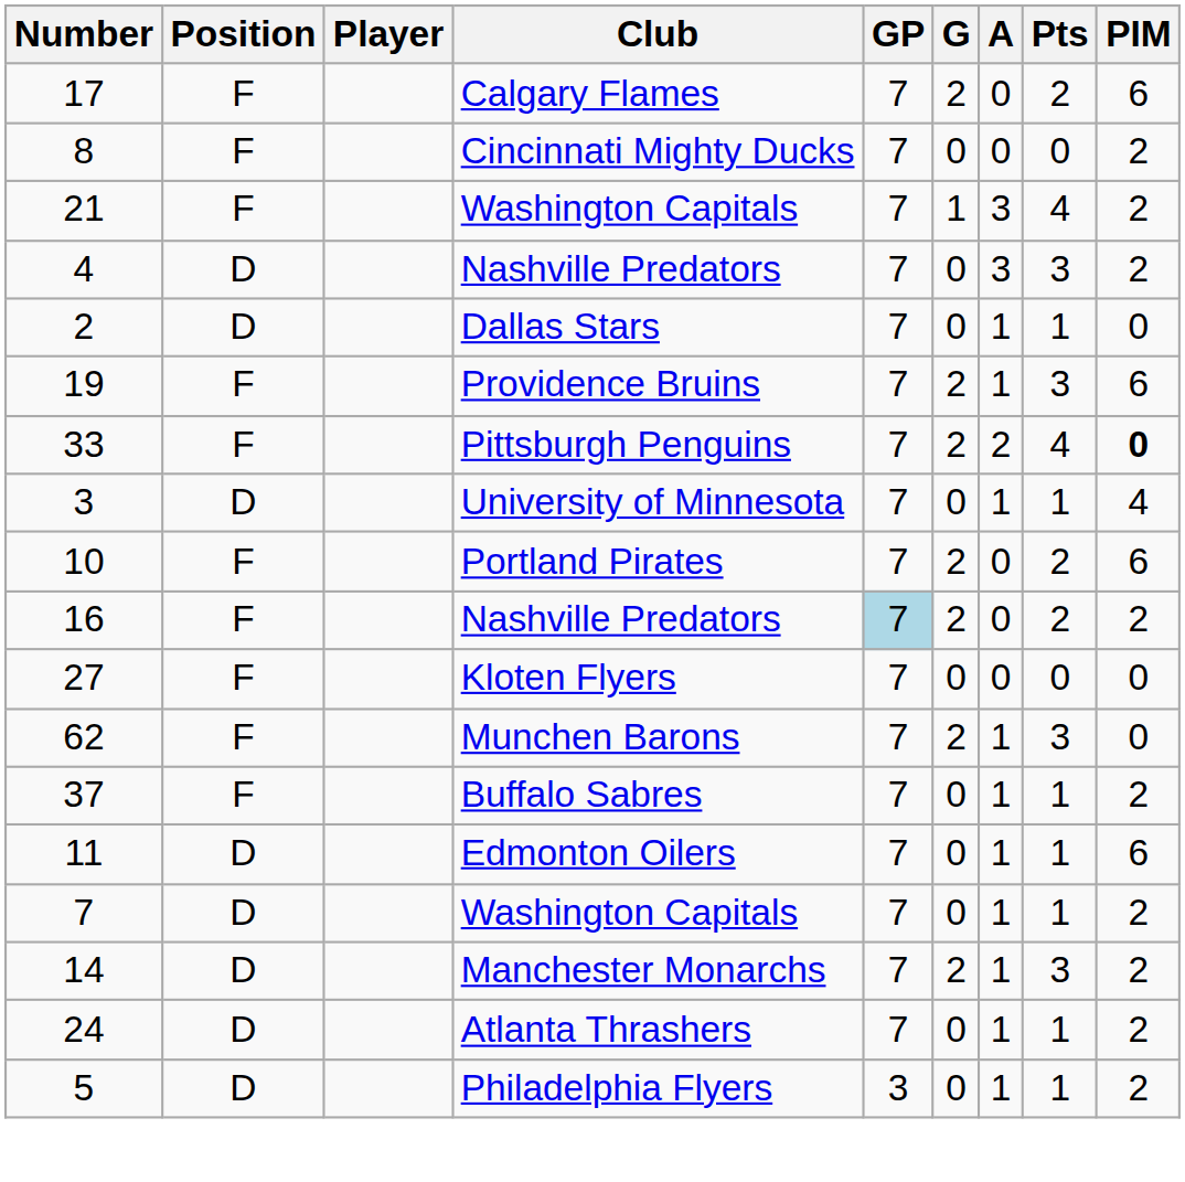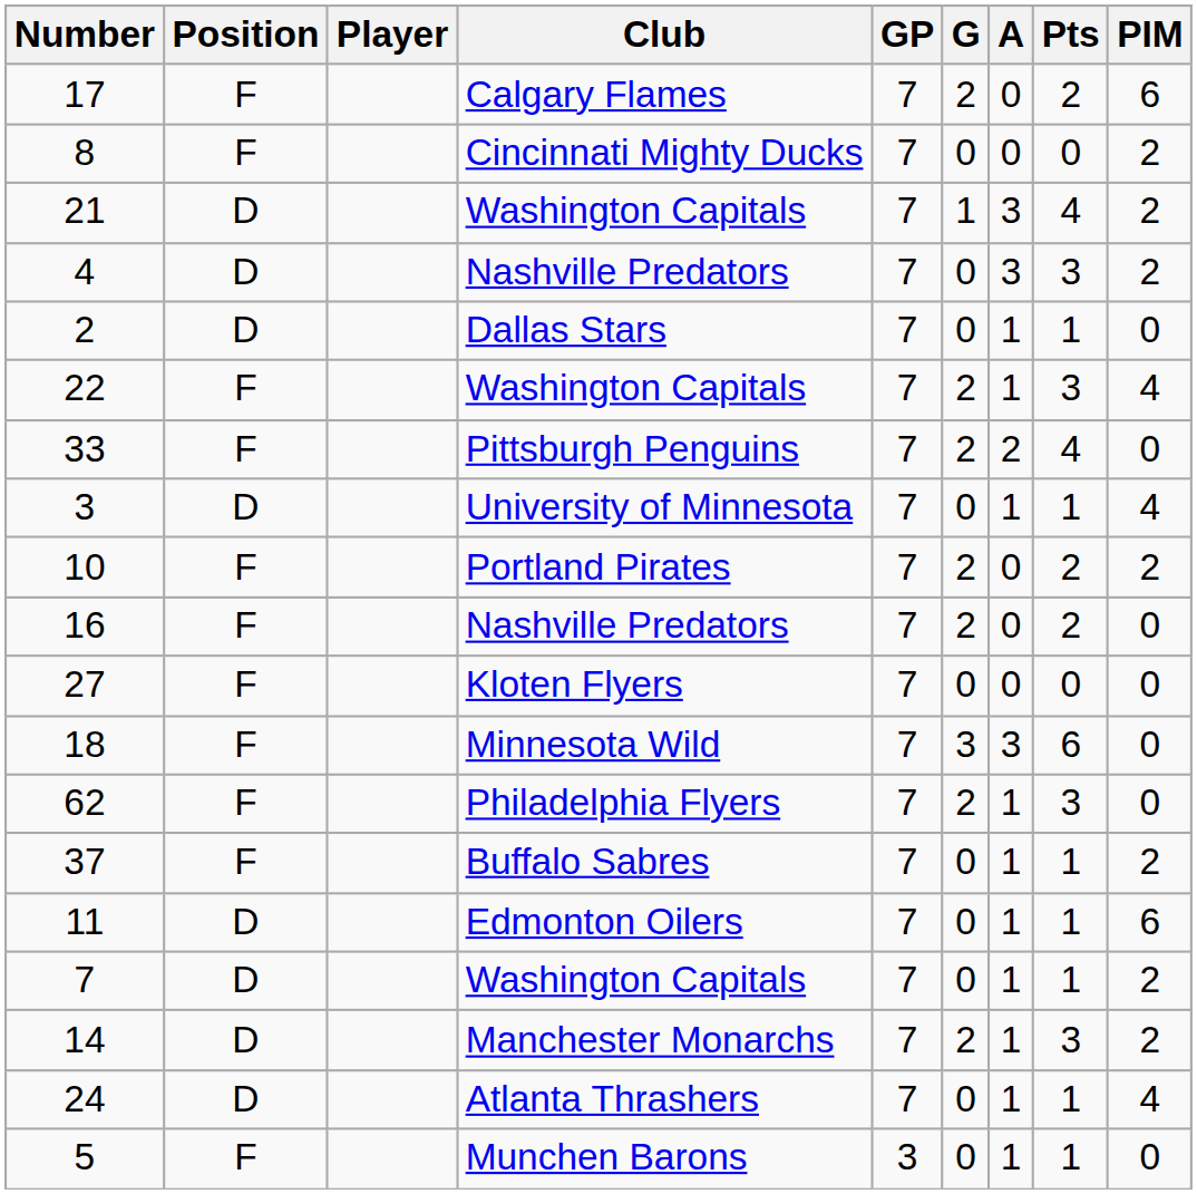21 | Position: F -> D
- row: 19 | F | Providence Bruins | 7 | 2 | 1 | 3 | 6
+ row: 22 | F | Washington Capitals | 7 | 2 | 1 | 3 | 4
33 | PIM: bold -> normal
10 | PIM: 6 -> 2
16 | GP: lightblue background -> no background
16 | PIM: 2 -> 0
+ row: 18 | F | Minnesota Wild | 7 | 3 | 3 | 6 | 0
62 | Club: Munchen Barons -> Philadelphia Flyers
24 | PIM: 2 -> 4
5 | Position: D -> F
5 | Club: Philadelphia Flyers -> Munchen Barons
5 | PIM: 2 -> 0
